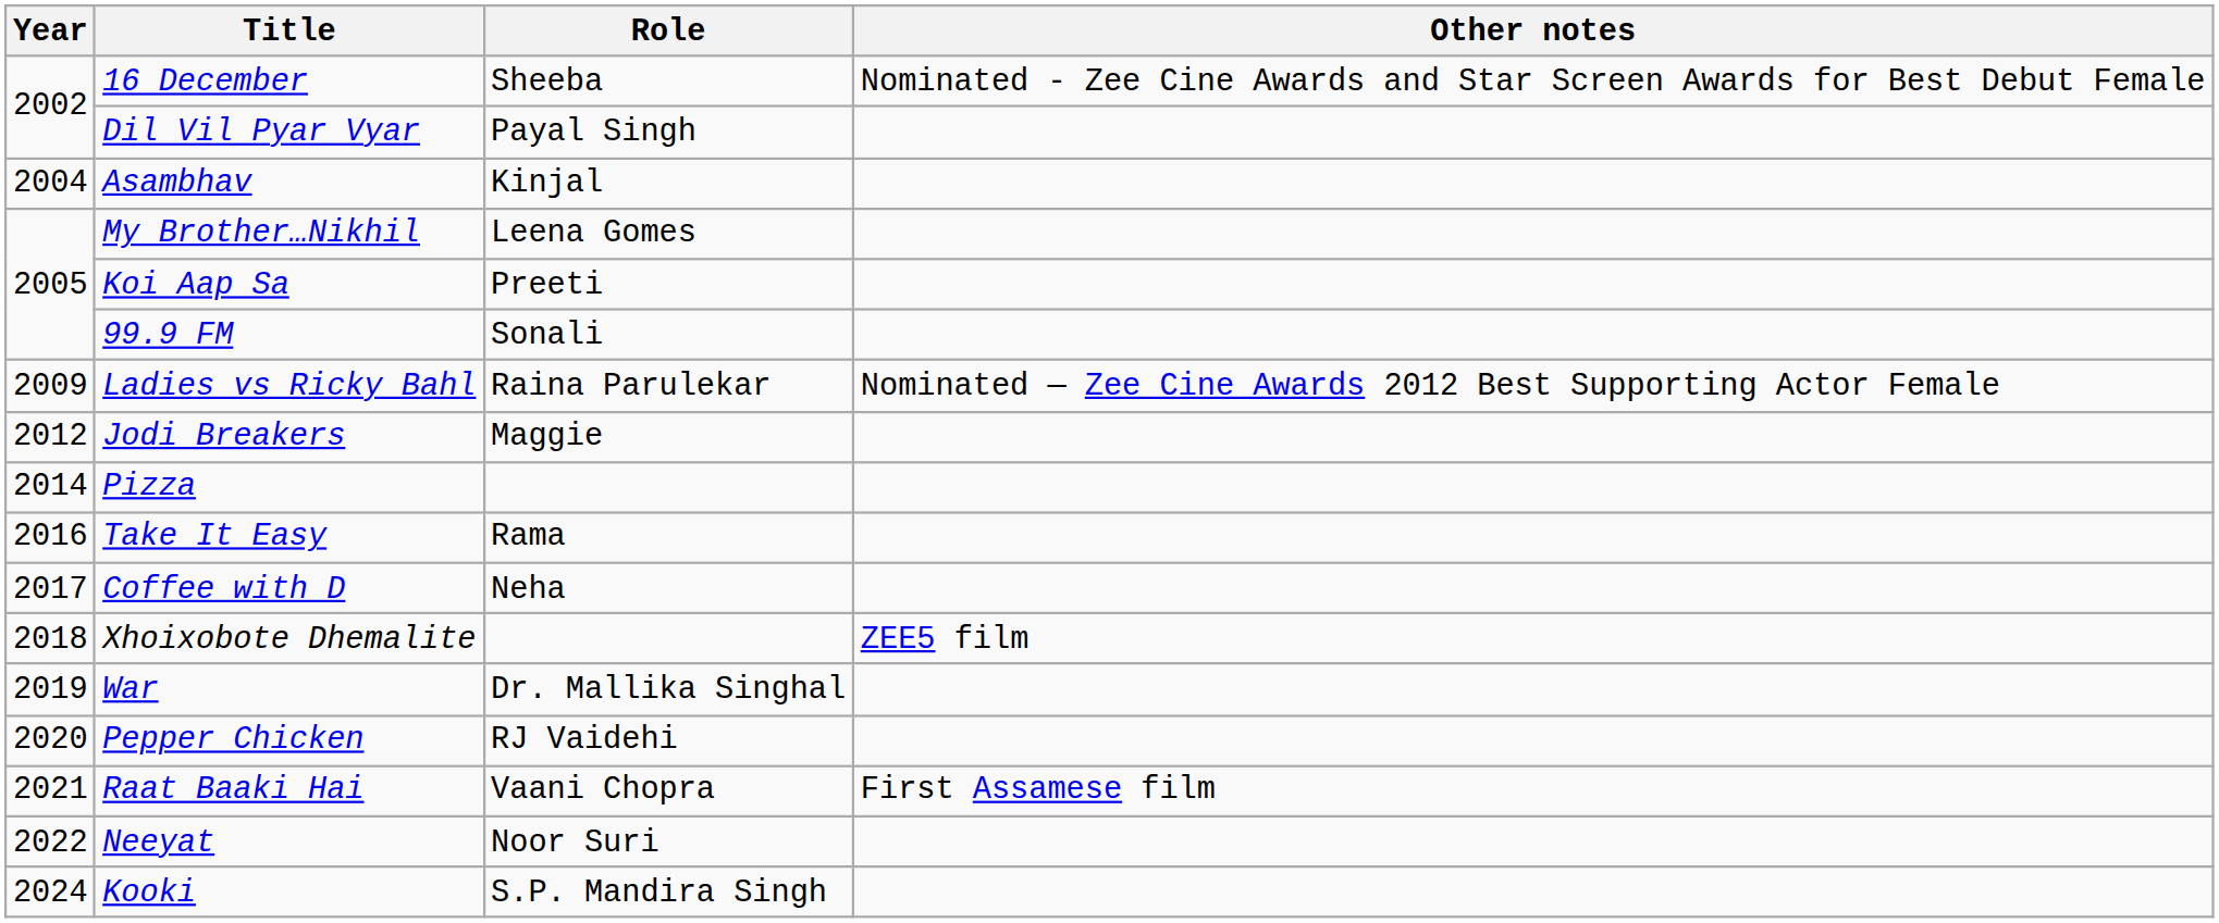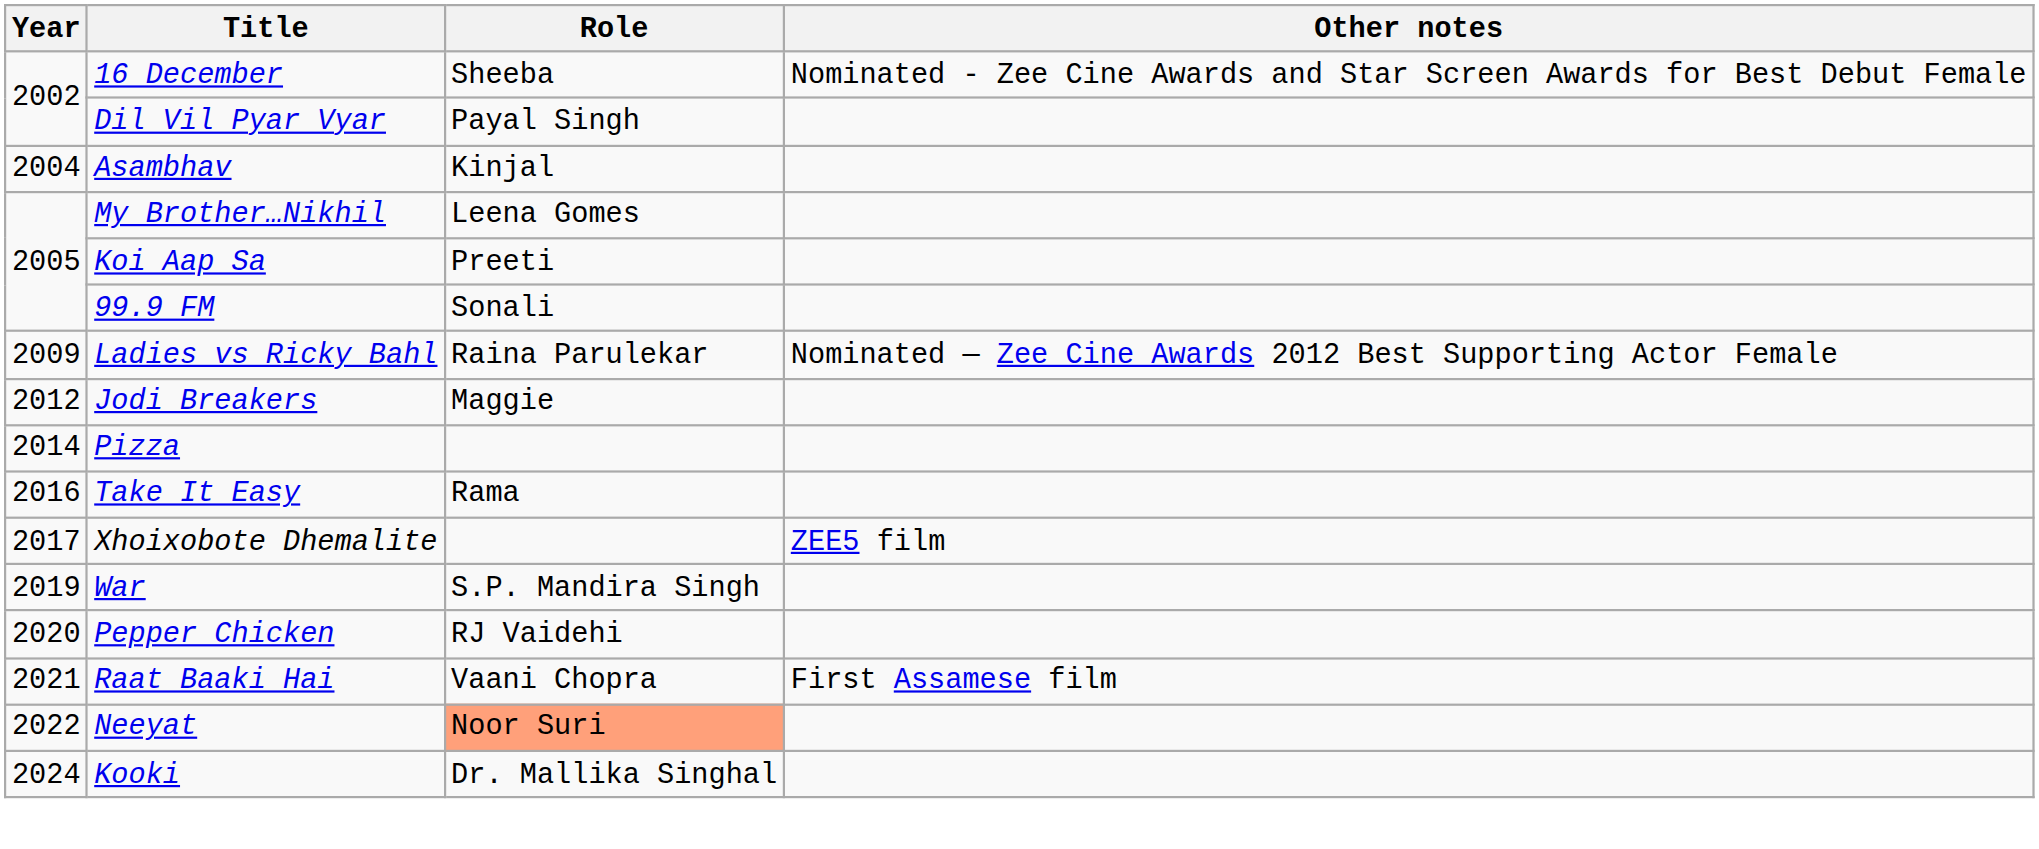- row: 2017 | Coffee with D | Neha
Xhoixobote Dhemalite | Year: 2018 -> 2017
War | Role: Dr. Mallika Singhal -> S.P. Mandira Singh
Neeyat | Role: no background -> lightsalmon background
Kooki | Role: S.P. Mandira Singh -> Dr. Mallika Singhal
